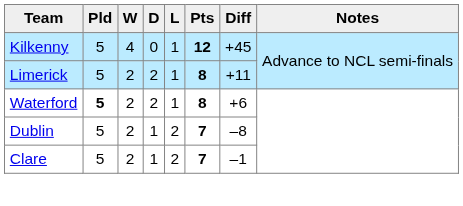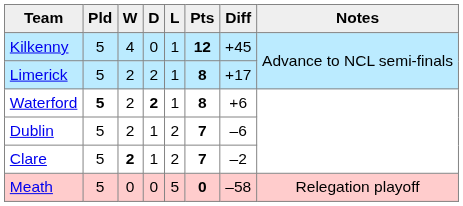Limerick | Diff: +11 -> +17
Waterford | D: normal -> bold
Dublin | Diff: –8 -> –6
Clare | W: normal -> bold
Clare | Diff: –1 -> –2
+ row: Meath | 5 | 0 | 0 | 5 | 0 | –58 | Relegation playoff
